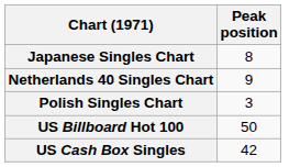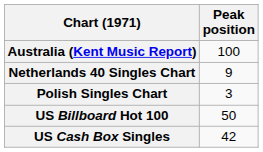+ row: Australia (Kent Music Report) | 100
- row: Japanese Singles Chart | 8
